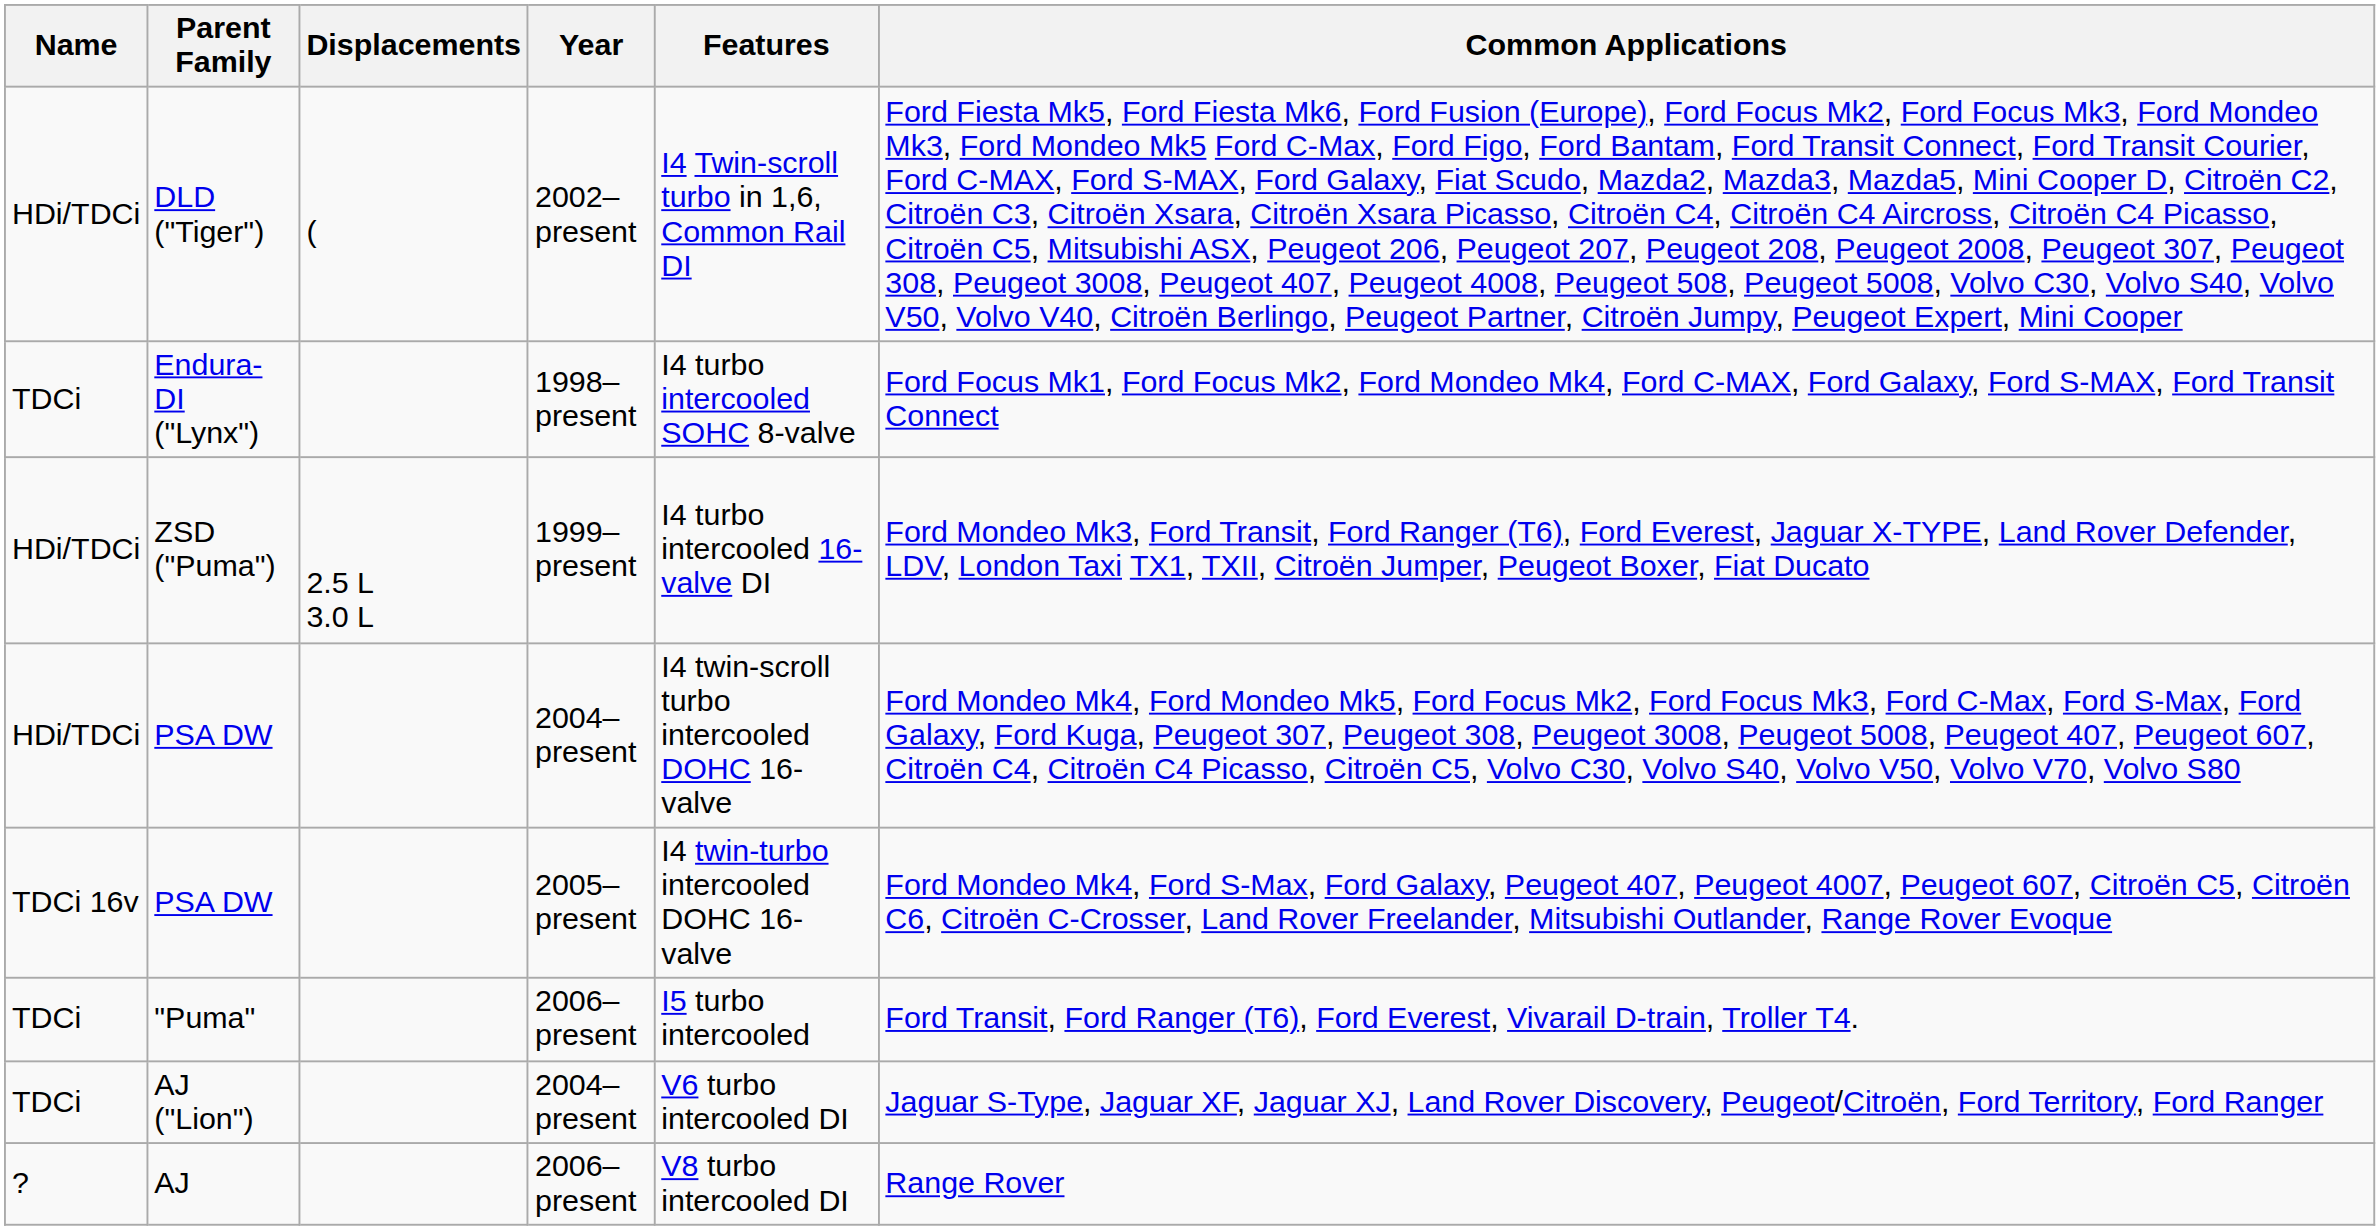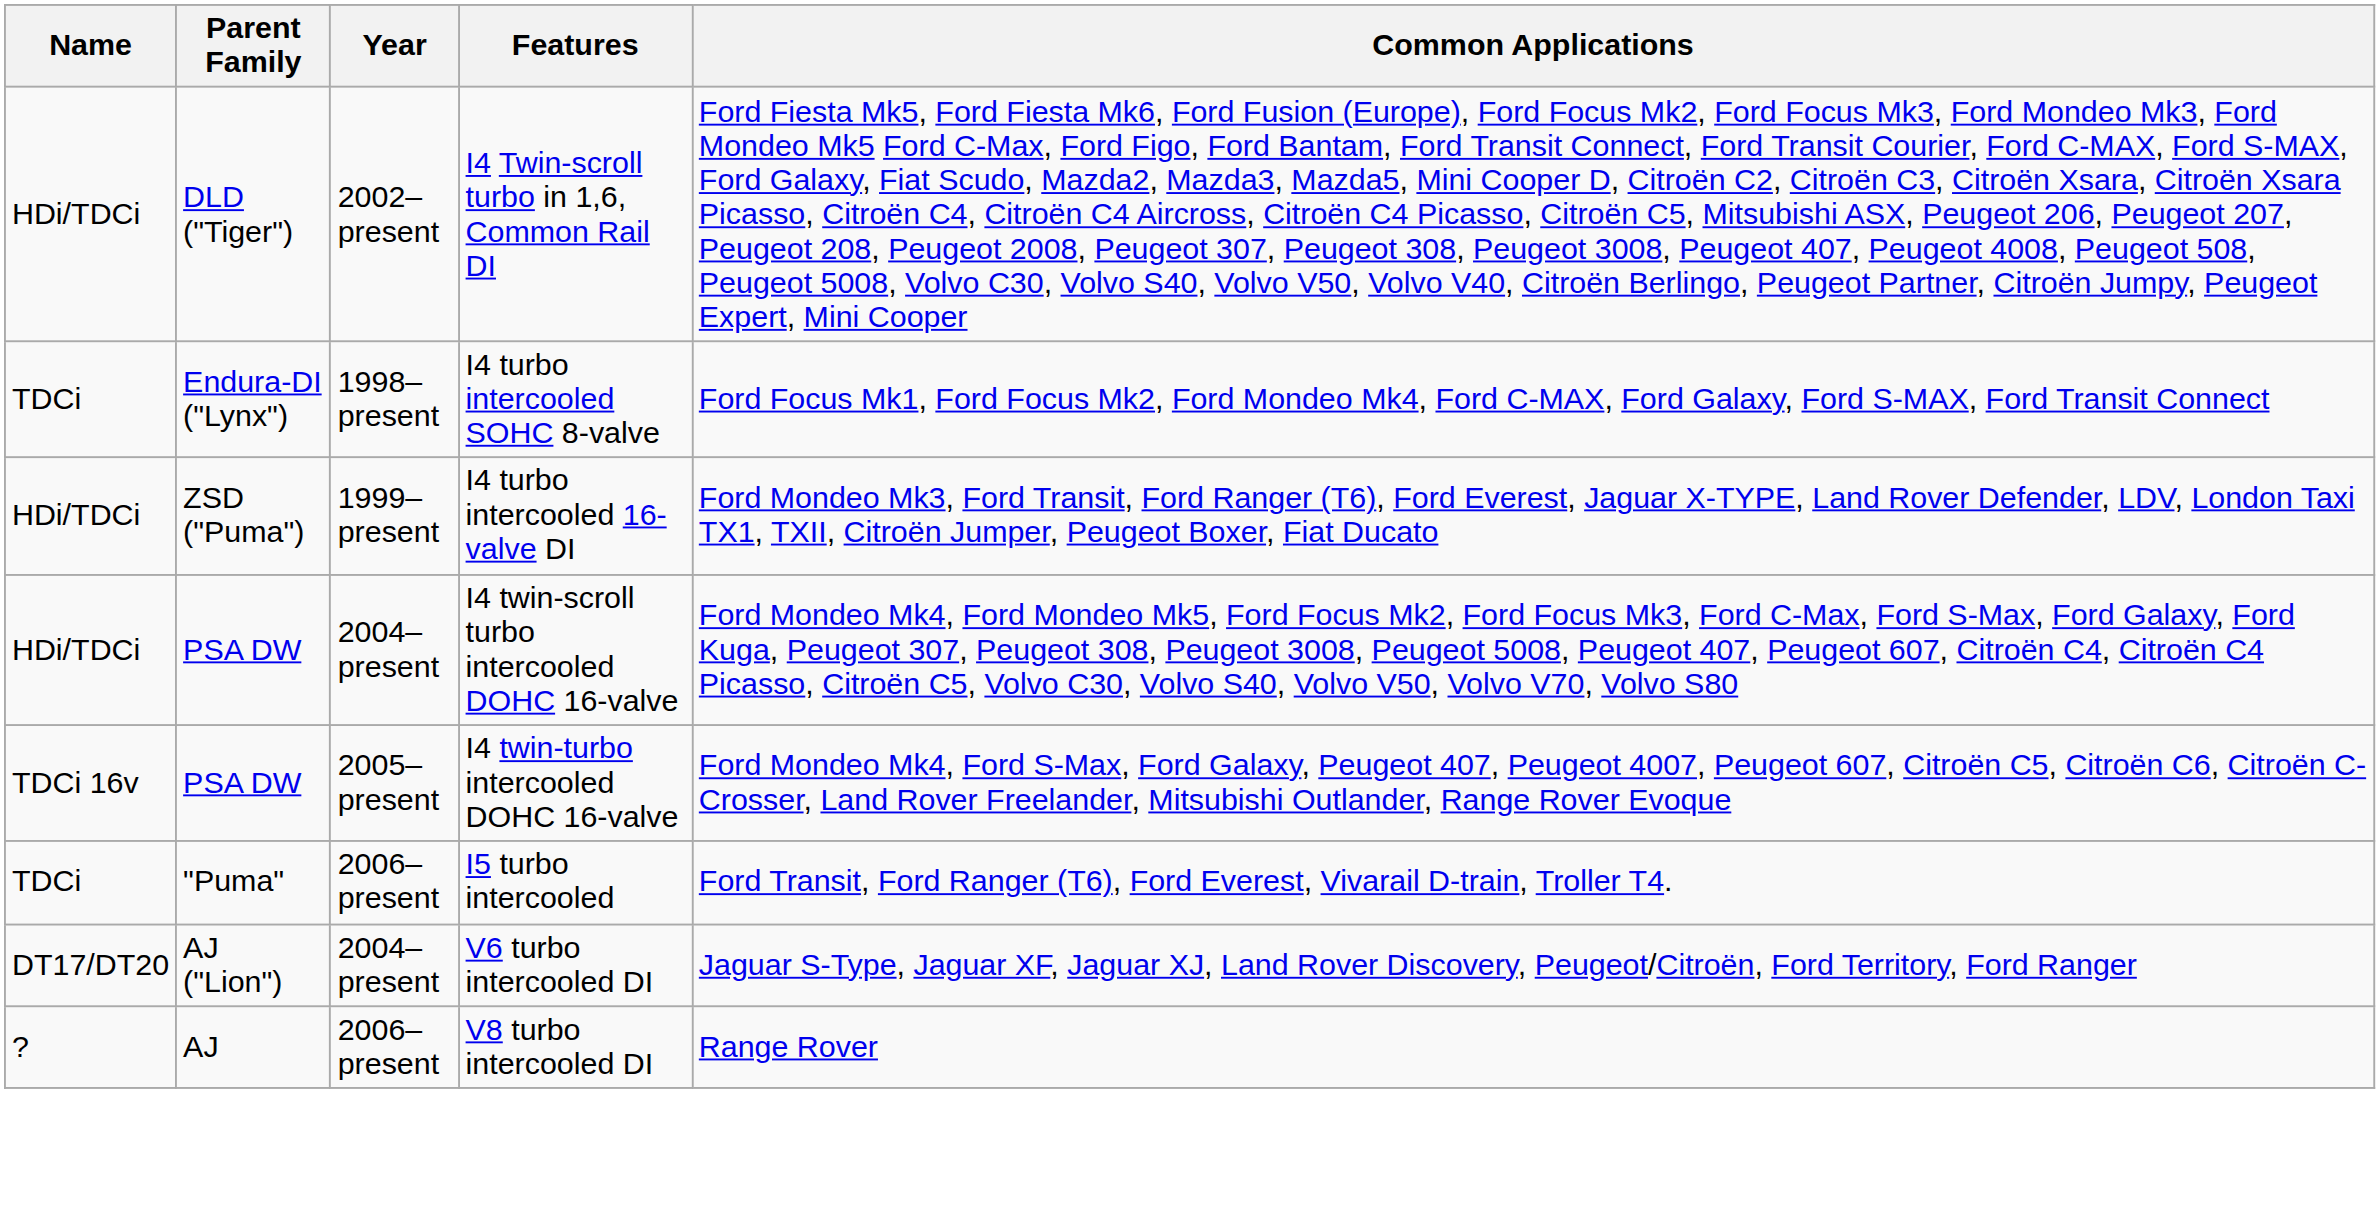- column: Displacements | ( | 2.5 L 3.0 L
AJ ("Lion") | Name: TDCi -> DT17/DT20
